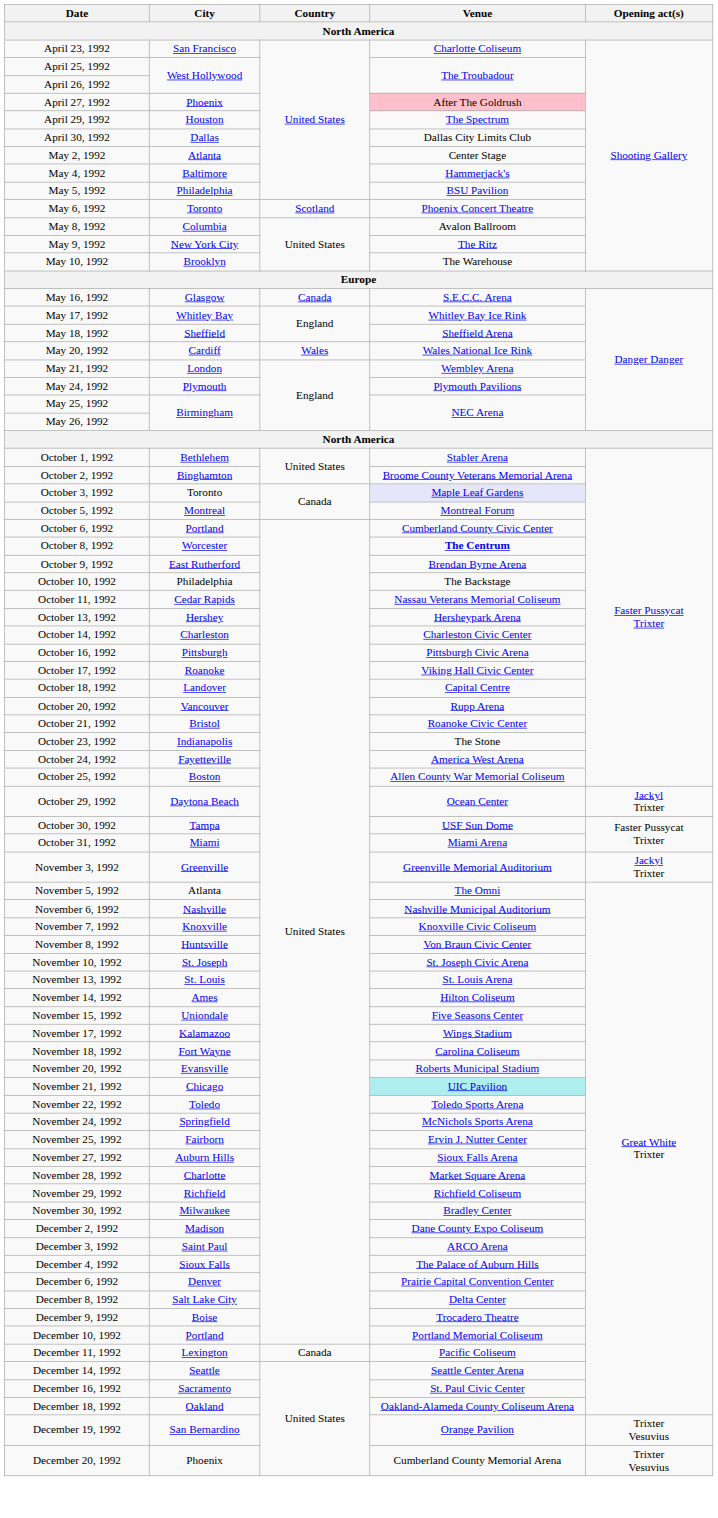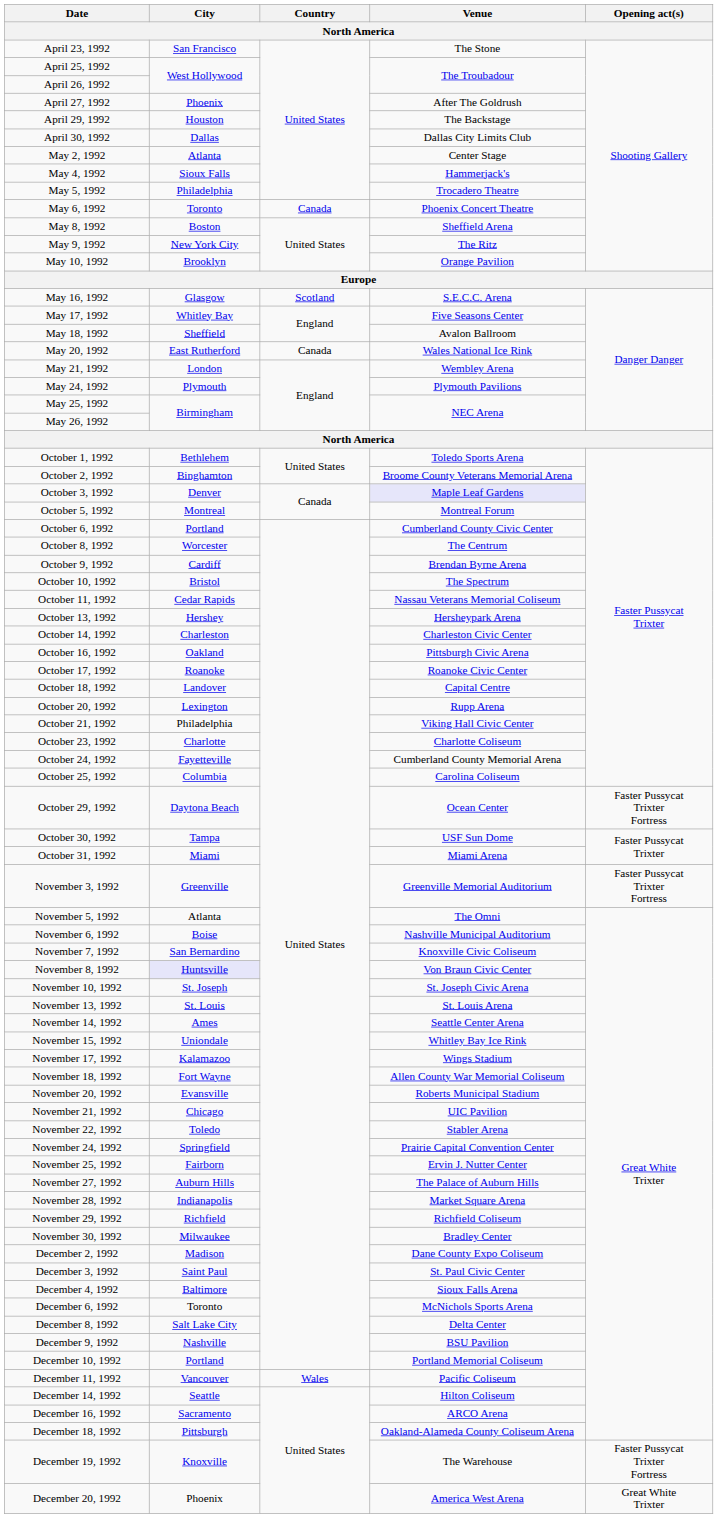April 23, 1992 | Venue: Charlotte Coliseum -> The Stone
April 27, 1992 | Venue: pink background -> no background
April 29, 1992 | Venue: The Spectrum -> The Backstage
May 4, 1992 | City: Baltimore -> Sioux Falls
May 5, 1992 | Venue: BSU Pavilion -> Trocadero Theatre
May 6, 1992 | Country: Scotland -> Canada
May 8, 1992 | City: Columbia -> Boston
May 8, 1992 | Venue: Avalon Ballroom -> Sheffield Arena
May 10, 1992 | Venue: The Warehouse -> Orange Pavilion
May 16, 1992 | Country: Canada -> Scotland
May 17, 1992 | Venue: Whitley Bay Ice Rink -> Five Seasons Center
May 18, 1992 | Venue: Sheffield Arena -> Avalon Ballroom
May 20, 1992 | City: Cardiff -> East Rutherford
May 20, 1992 | Country: Wales -> Canada
October 1, 1992 | Venue: Stabler Arena -> Toledo Sports Arena
October 3, 1992 | City: Toronto -> Denver
October 8, 1992 | Venue: bold -> normal
October 9, 1992 | City: East Rutherford -> Cardiff
October 10, 1992 | City: Philadelphia -> Bristol
October 10, 1992 | Venue: The Backstage -> The Spectrum
October 16, 1992 | City: Pittsburgh -> Oakland
October 17, 1992 | Venue: Viking Hall Civic Center -> Roanoke Civic Center
October 20, 1992 | City: Vancouver -> Lexington
October 21, 1992 | City: Bristol -> Philadelphia
October 21, 1992 | Venue: Roanoke Civic Center -> Viking Hall Civic Center
October 23, 1992 | City: Indianapolis -> Charlotte
October 23, 1992 | Venue: The Stone -> Charlotte Coliseum
October 24, 1992 | Venue: America West Arena -> Cumberland County Memorial Arena
October 25, 1992 | City: Boston -> Columbia
October 25, 1992 | Venue: Allen County War Memorial Coliseum -> Carolina Coliseum
October 29, 1992 | Opening act(s): Jackyl Trixter -> Faster Pussycat Trixter Fortress
November 3, 1992 | Opening act(s): Jackyl Trixter -> Faster Pussycat Trixter Fortress
November 6, 1992 | City: Nashville -> Boise
November 7, 1992 | City: Knoxville -> San Bernardino
November 8, 1992 | City: no background -> lavender background
November 14, 1992 | Venue: Hilton Coliseum -> Seattle Center Arena
November 15, 1992 | Venue: Five Seasons Center -> Whitley Bay Ice Rink
November 18, 1992 | Venue: Carolina Coliseum -> Allen County War Memorial Coliseum
November 21, 1992 | Venue: paleturquoise background -> no background
November 22, 1992 | Venue: Toledo Sports Arena -> Stabler Arena
November 24, 1992 | Venue: McNichols Sports Arena -> Prairie Capital Convention Center
November 27, 1992 | Venue: Sioux Falls Arena -> The Palace of Auburn Hills
November 28, 1992 | City: Charlotte -> Indianapolis
December 3, 1992 | Venue: ARCO Arena -> St. Paul Civic Center
December 4, 1992 | City: Sioux Falls -> Baltimore
December 4, 1992 | Venue: The Palace of Auburn Hills -> Sioux Falls Arena
December 6, 1992 | City: Denver -> Toronto
December 6, 1992 | Venue: Prairie Capital Convention Center -> McNichols Sports Arena
December 9, 1992 | City: Boise -> Nashville
December 9, 1992 | Venue: Trocadero Theatre -> BSU Pavilion
December 11, 1992 | City: Lexington -> Vancouver
December 11, 1992 | Country: Canada -> Wales
December 14, 1992 | Venue: Seattle Center Arena -> Hilton Coliseum
December 16, 1992 | Venue: St. Paul Civic Center -> ARCO Arena
December 18, 1992 | City: Oakland -> Pittsburgh
December 19, 1992 | City: San Bernardino -> Knoxville
December 19, 1992 | Venue: Orange Pavilion -> The Warehouse
December 19, 1992 | Opening act(s): Trixter Vesuvius -> Faster Pussycat Trixter Fortress
December 20, 1992 | Venue: Cumberland County Memorial Arena -> America West Arena
December 20, 1992 | Opening act(s): Trixter Vesuvius -> Great White Trixter
